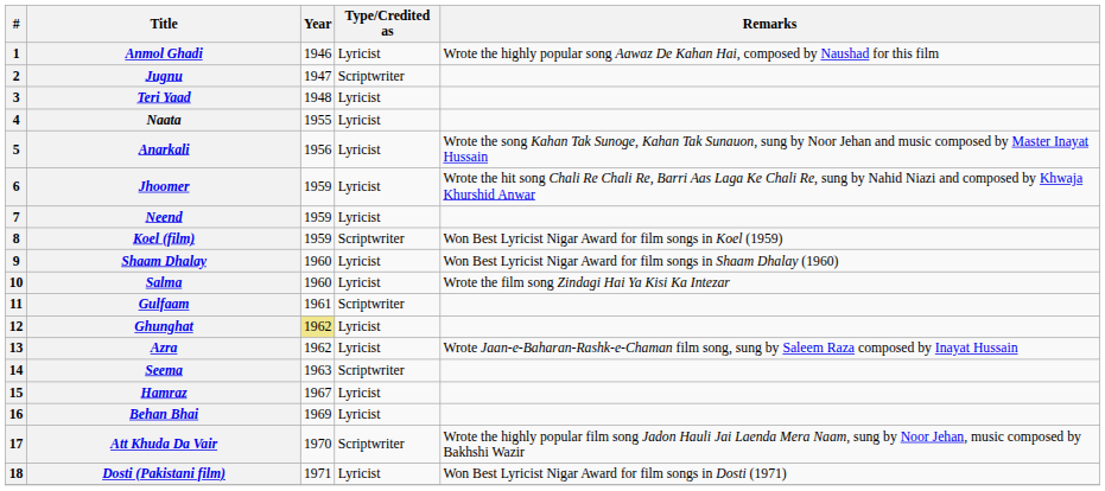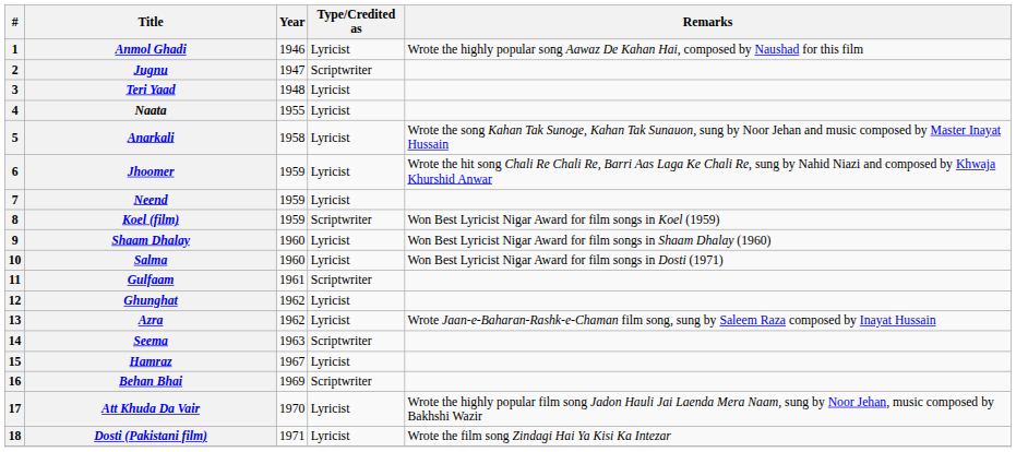Anarkali | Year: 1956 -> 1958
Salma | Remarks: Wrote the film song Zindagi Hai Ya Kisi Ka Intezar -> Won Best Lyricist Nigar Award for film songs in Dosti (1971)
Ghunghat | Year: khaki background -> no background
Behan Bhai | Type/Credited as: Lyricist -> Scriptwriter
Att Khuda Da Vair | Type/Credited as: Scriptwriter -> Lyricist
Dosti (Pakistani film) | Remarks: Won Best Lyricist Nigar Award for film songs in Dosti (1971) -> Wrote the film song Zindagi Hai Ya Kisi Ka Intezar
